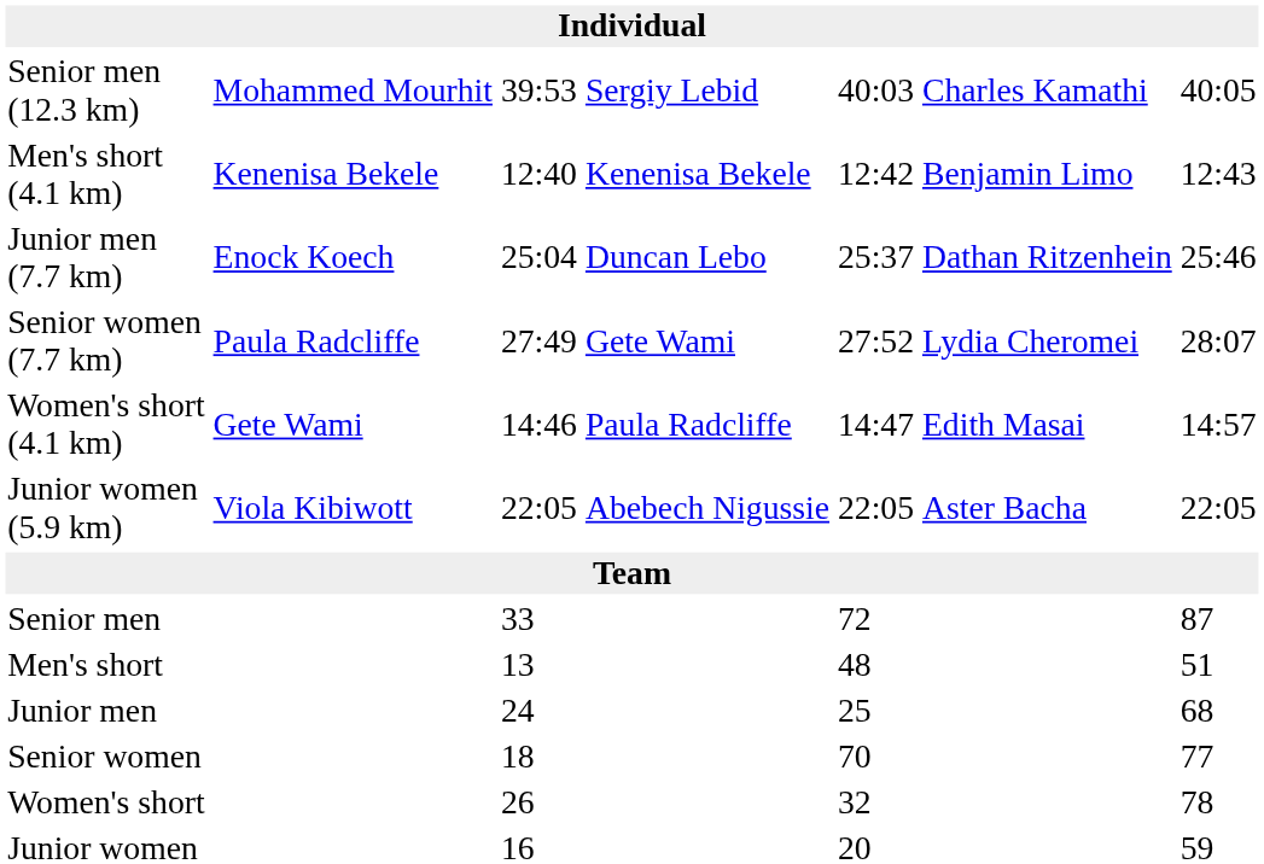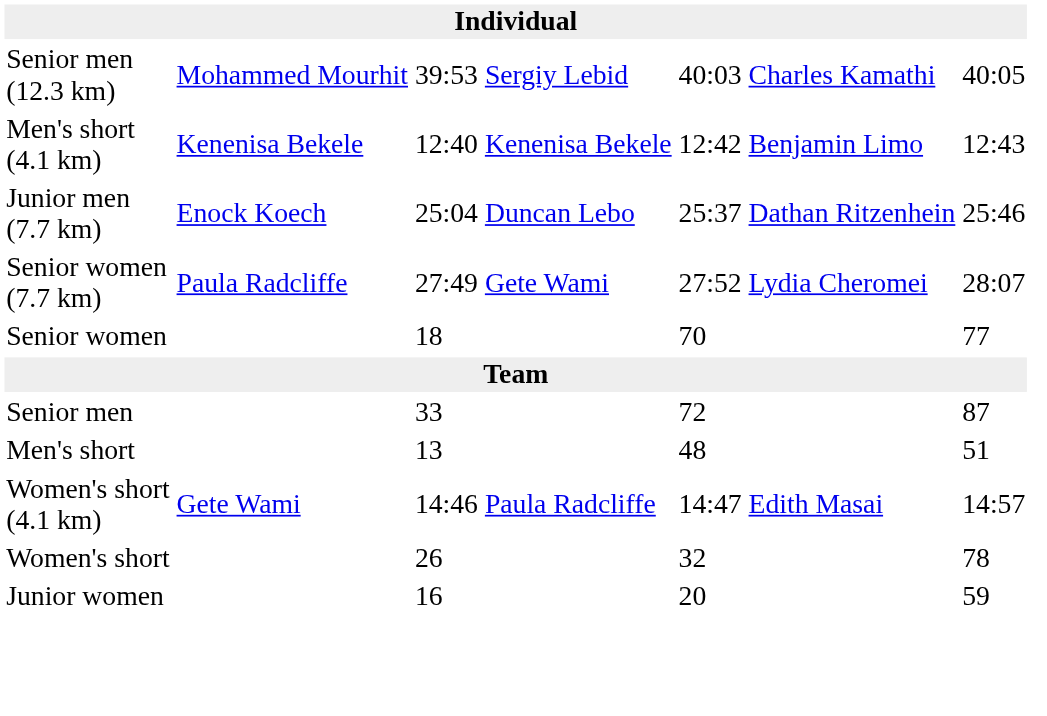rows swapped: Women's short (4.1 km) <-> Senior women
- row: Junior women (5.9 km) | Viola Kibiwott | 22:05 | Abebech Nigussie | 22:05 | Aster Bacha | 22:05
- row: Junior men | 24 | 25 | 68
